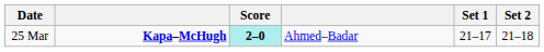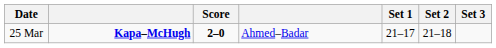+ column: Set 3
25 Mar | Score: paleturquoise background -> no background
